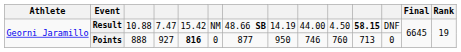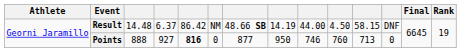Result | column 3: 10.88 -> 14.48
Result | column 4: 7.47 -> 6.37
Result | column 5: 15.42 -> 86.42
Result | column 11: bold -> normal
